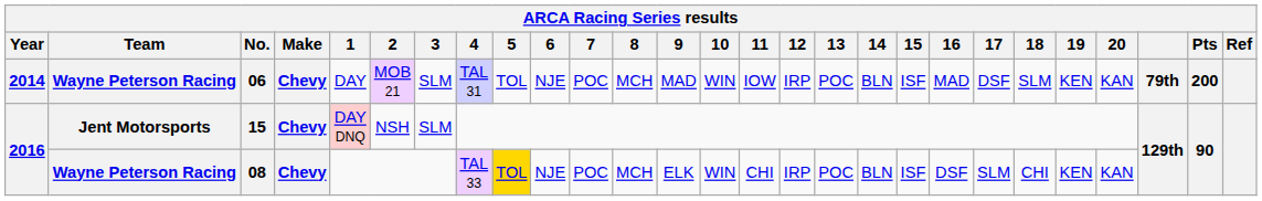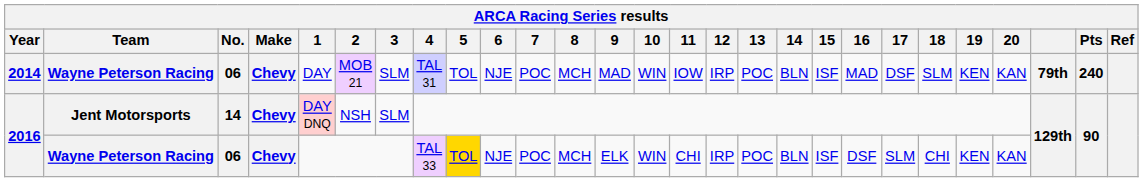2014 | Pts: 200 -> 240
2016 / Jent Motorsports | No.: 15 -> 14
2016 / Wayne Peterson Racing | No.: 08 -> 06
